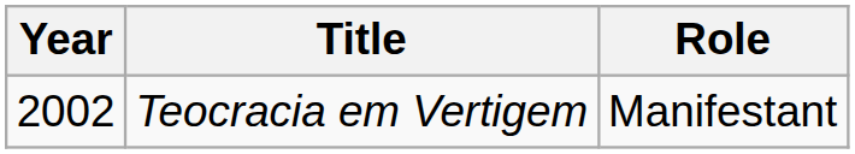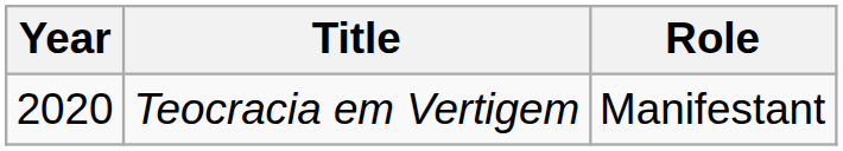Teocracia em Vertigem | Year: 2002 -> 2020
